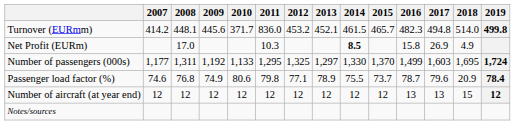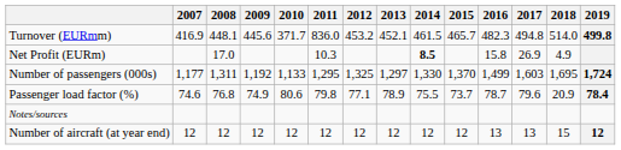Turnover (EURmm) | 2007: 414.2 -> 416.9
rows swapped: Number of aircraft (at year end) <-> Notes/sources
